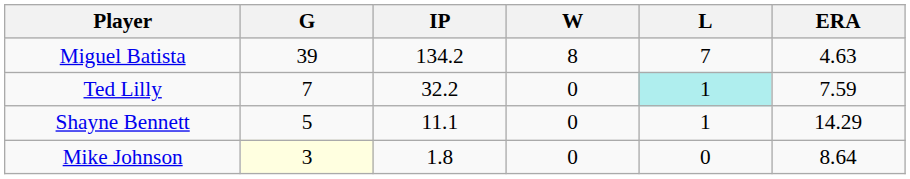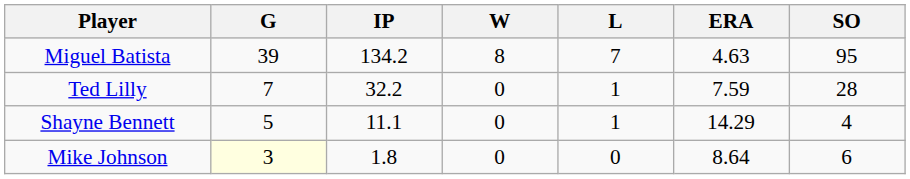+ column: SO | 95 | 28 | 4 | 6
Ted Lilly | L: paleturquoise background -> no background
